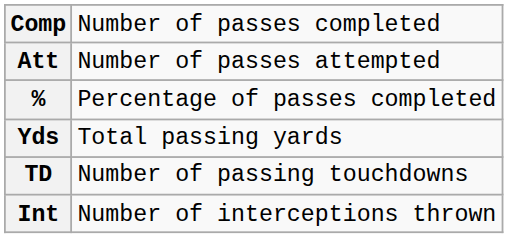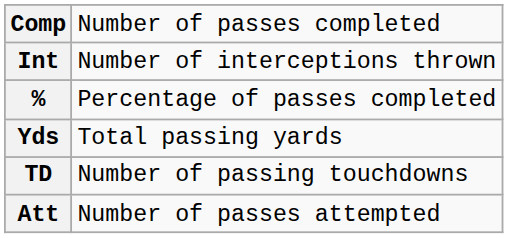rows swapped: Att <-> Int
